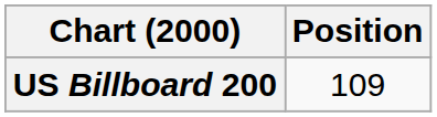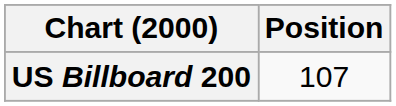US Billboard 200 | Position: 109 -> 107
